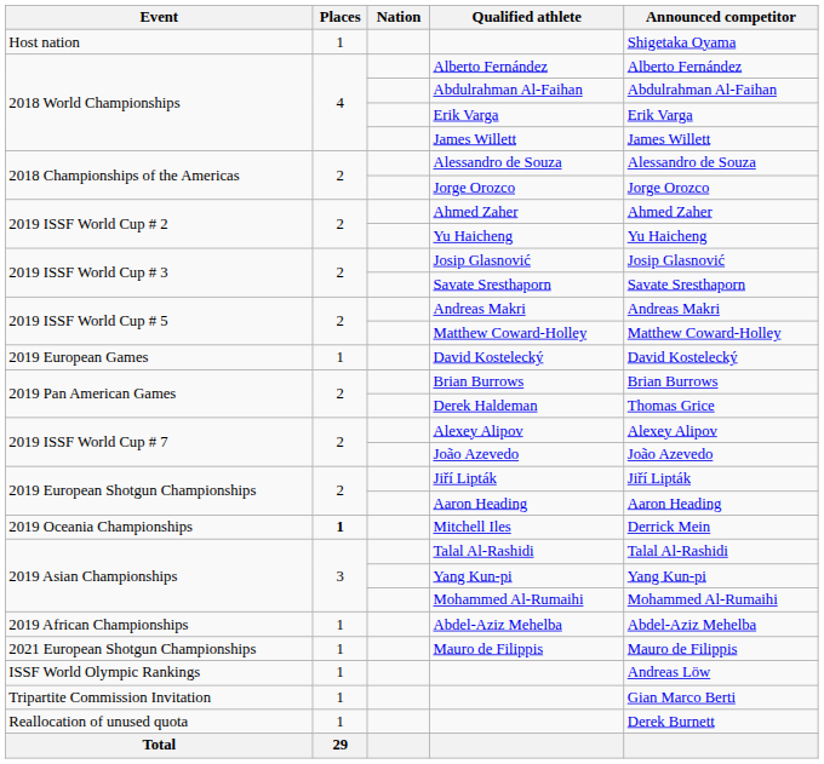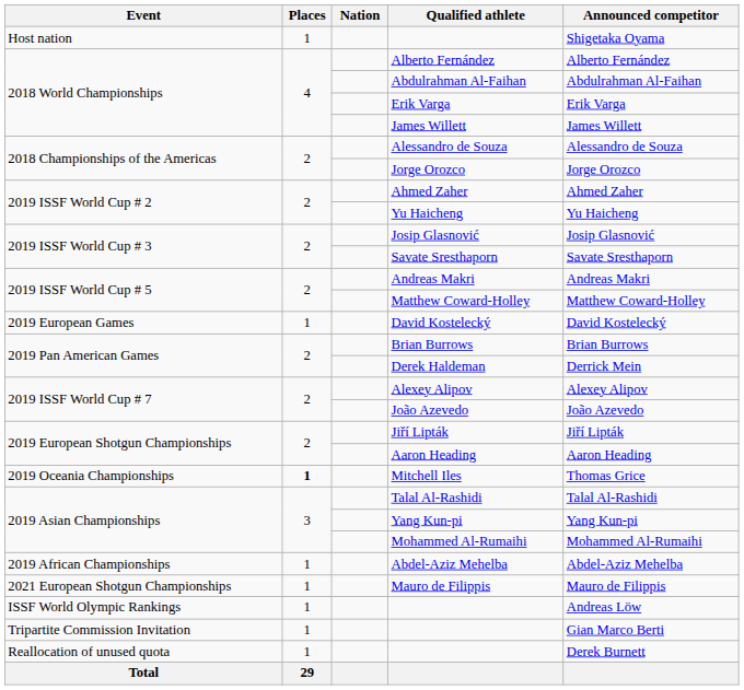Derek Haldeman | Announced competitor: Thomas Grice -> Derrick Mein
Mitchell Iles | Announced competitor: Derrick Mein -> Thomas Grice
